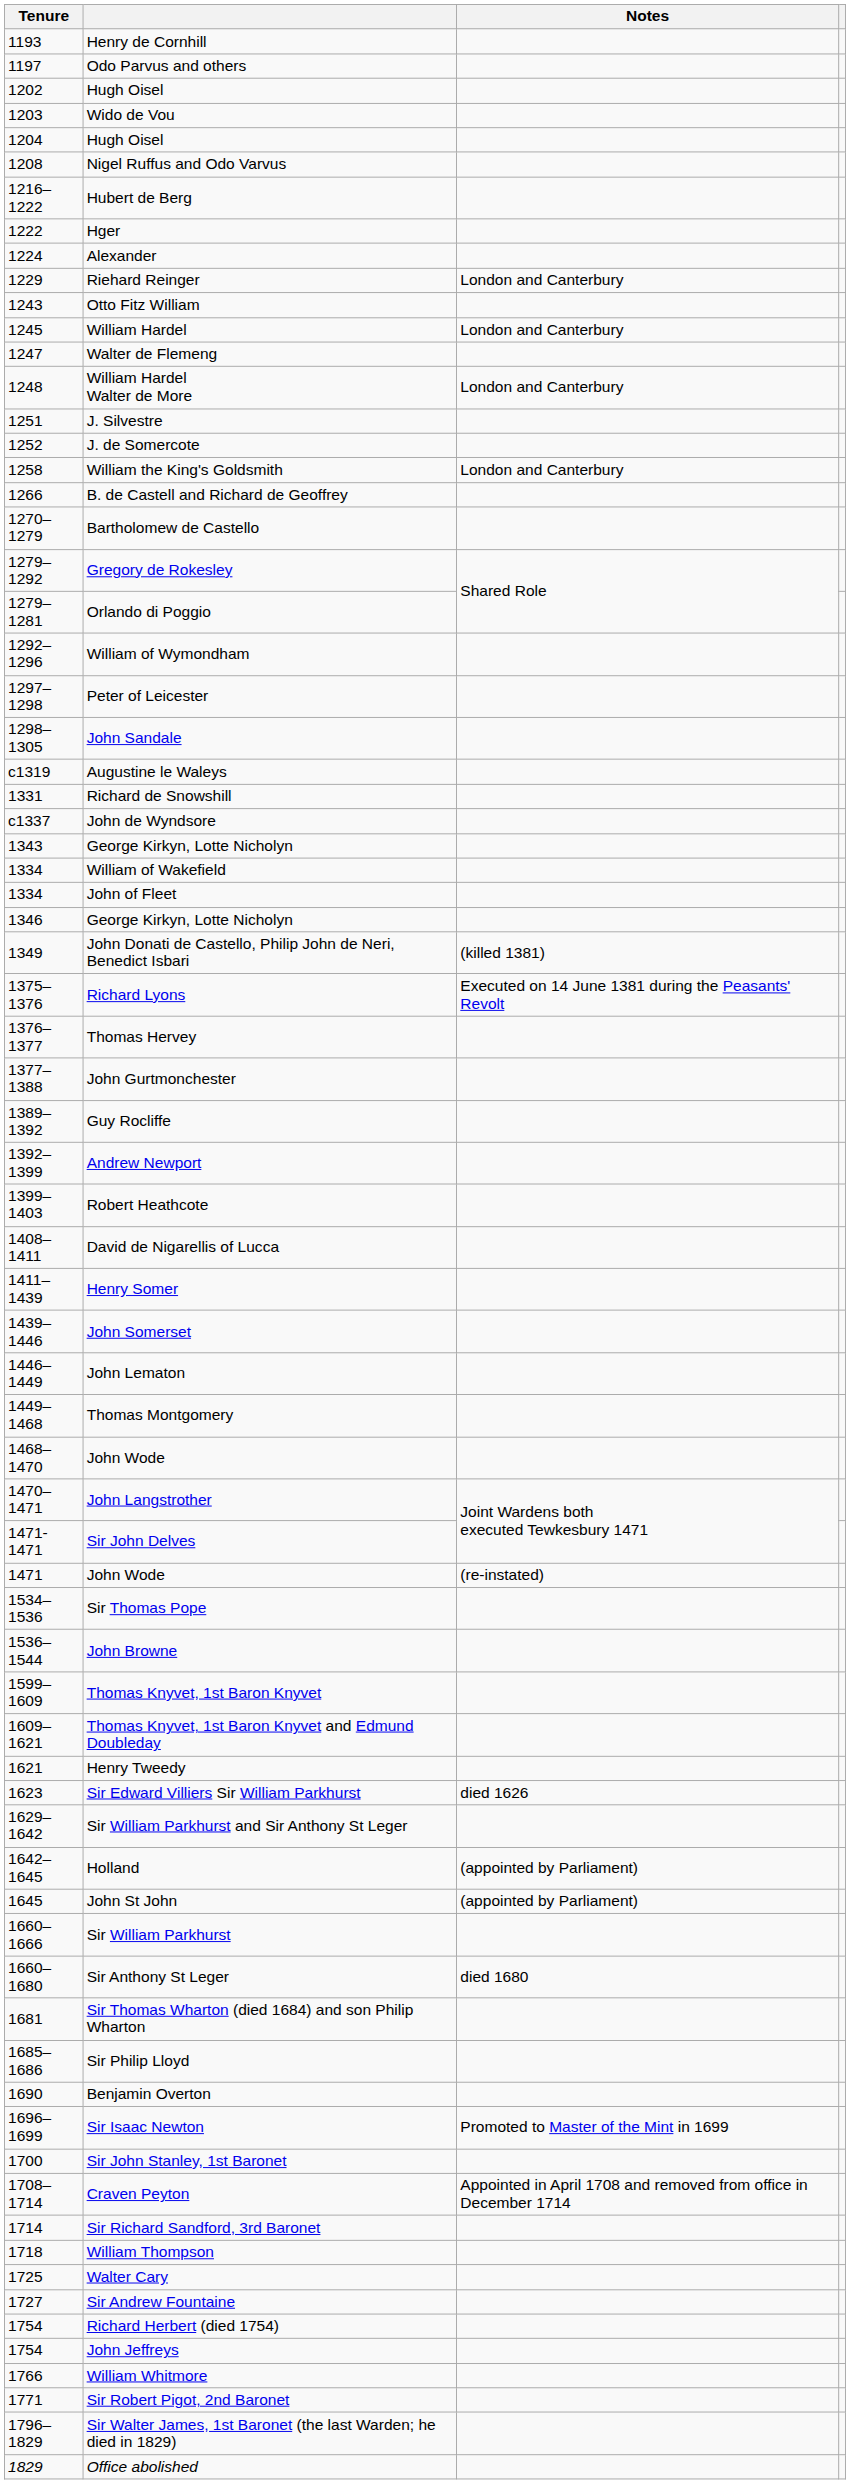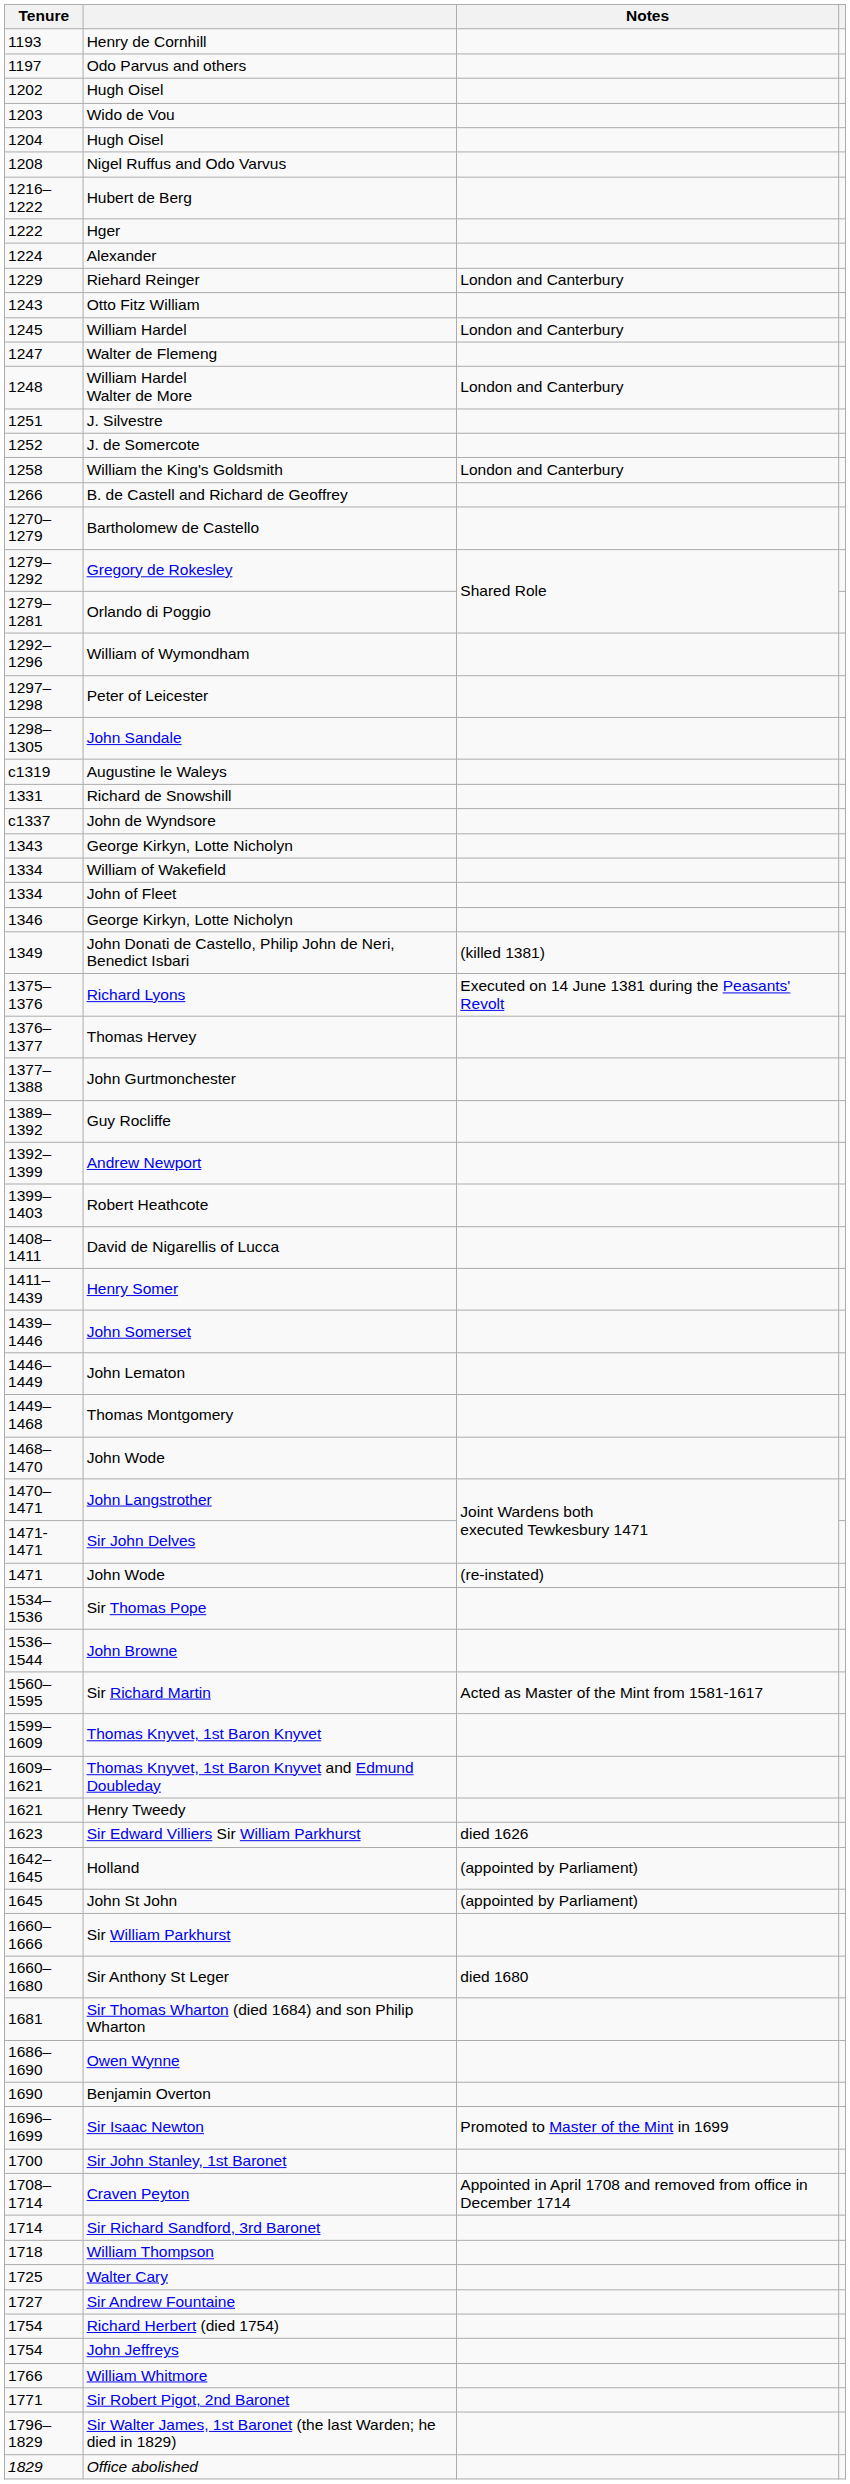+ row: 1560–1595 | Sir Richard Martin | Acted as Master of the Mint from 1581-1617
- row: 1629–1642 | Sir William Parkhurst and Sir Anthony St Leger
- row: 1685–1686 | Sir Philip Lloyd
+ row: 1686–1690 | Owen Wynne
